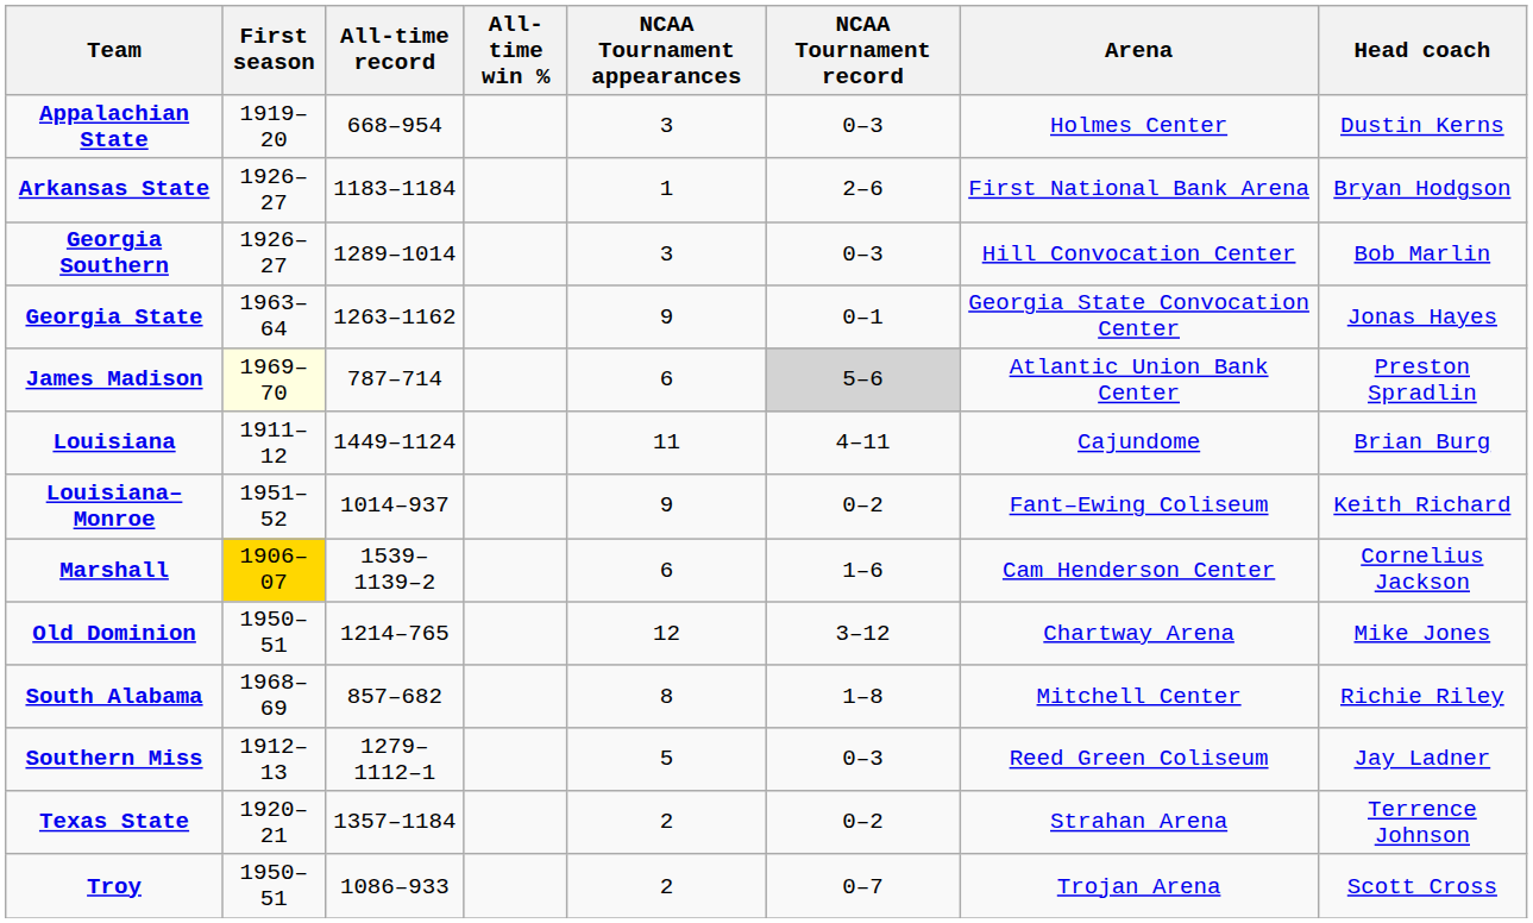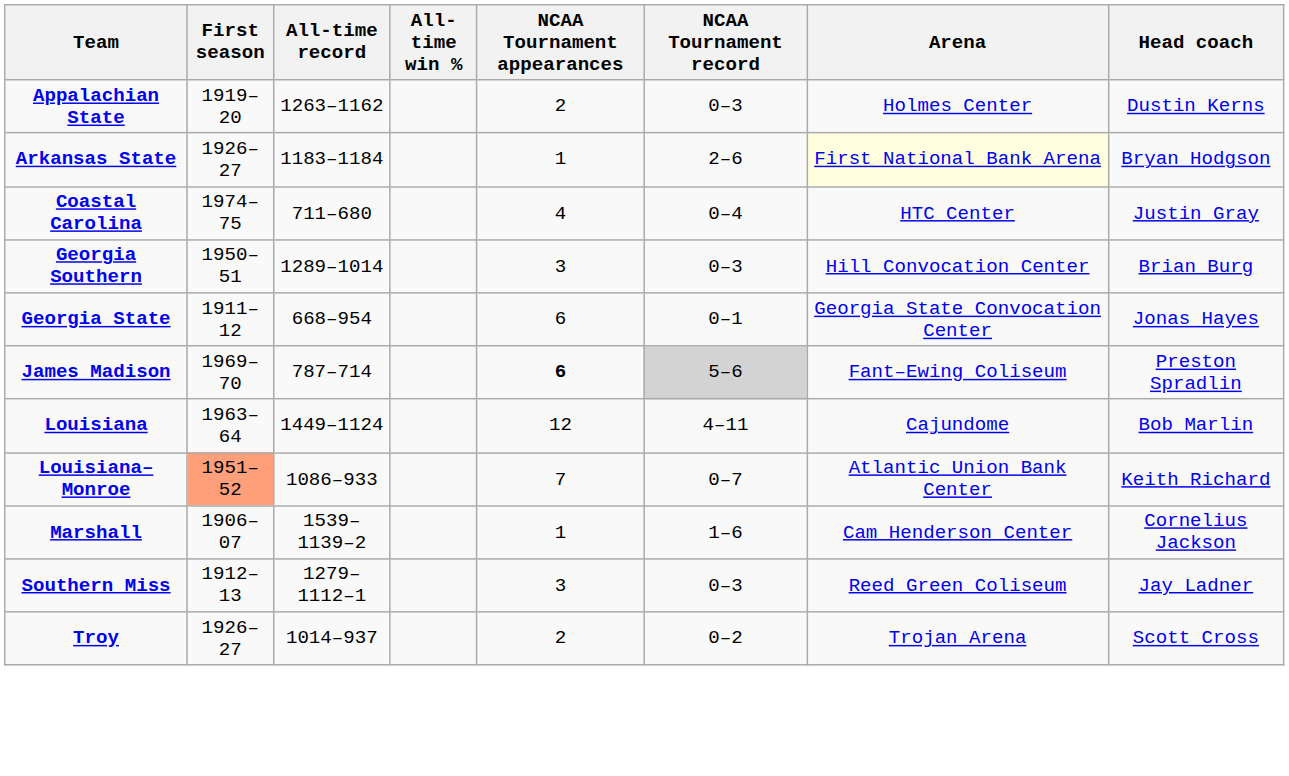Appalachian State | All-time record: 668–954 -> 1263–1162
Appalachian State | NCAA Tournament appearances: 3 -> 2
Arkansas State | Arena: no background -> lightyellow background
+ row: Coastal Carolina | 1974–75 | 711–680 | 4 | 0–4 | HTC Center | Justin Gray
Georgia Southern | First season: 1926–27 -> 1950–51
Georgia Southern | Head coach: Bob Marlin -> Brian Burg
Georgia State | First season: 1963–64 -> 1911–12
Georgia State | All-time record: 1263–1162 -> 668–954
Georgia State | NCAA Tournament appearances: 9 -> 6
James Madison | First season: lightyellow background -> no background
James Madison | NCAA Tournament appearances: normal -> bold
James Madison | Arena: Atlantic Union Bank Center -> Fant–Ewing Coliseum
Louisiana | First season: 1911–12 -> 1963–64
Louisiana | NCAA Tournament appearances: 11 -> 12
Louisiana | Head coach: Brian Burg -> Bob Marlin
Louisiana–Monroe | First season: no background -> lightsalmon background
Louisiana–Monroe | All-time record: 1014–937 -> 1086–933
Louisiana–Monroe | NCAA Tournament appearances: 9 -> 7
Louisiana–Monroe | NCAA Tournament record: 0–2 -> 0–7
Louisiana–Monroe | Arena: Fant–Ewing Coliseum -> Atlantic Union Bank Center
Marshall | First season: gold background -> no background
Marshall | NCAA Tournament appearances: 6 -> 1
- row: Old Dominion | 1950–51 | 1214–765 | 12 | 3–12 | Chartway Arena | Mike Jones
- row: South Alabama | 1968–69 | 857–682 | 8 | 1–8 | Mitchell Center | Richie Riley
Southern Miss | NCAA Tournament appearances: 5 -> 3
- row: Texas State | 1920–21 | 1357–1184 | 2 | 0–2 | Strahan Arena | Terrence Johnson
Troy | First season: 1950–51 -> 1926–27
Troy | All-time record: 1086–933 -> 1014–937
Troy | NCAA Tournament record: 0–7 -> 0–2
